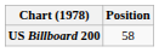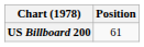US Billboard 200 | Position: 58 -> 61
